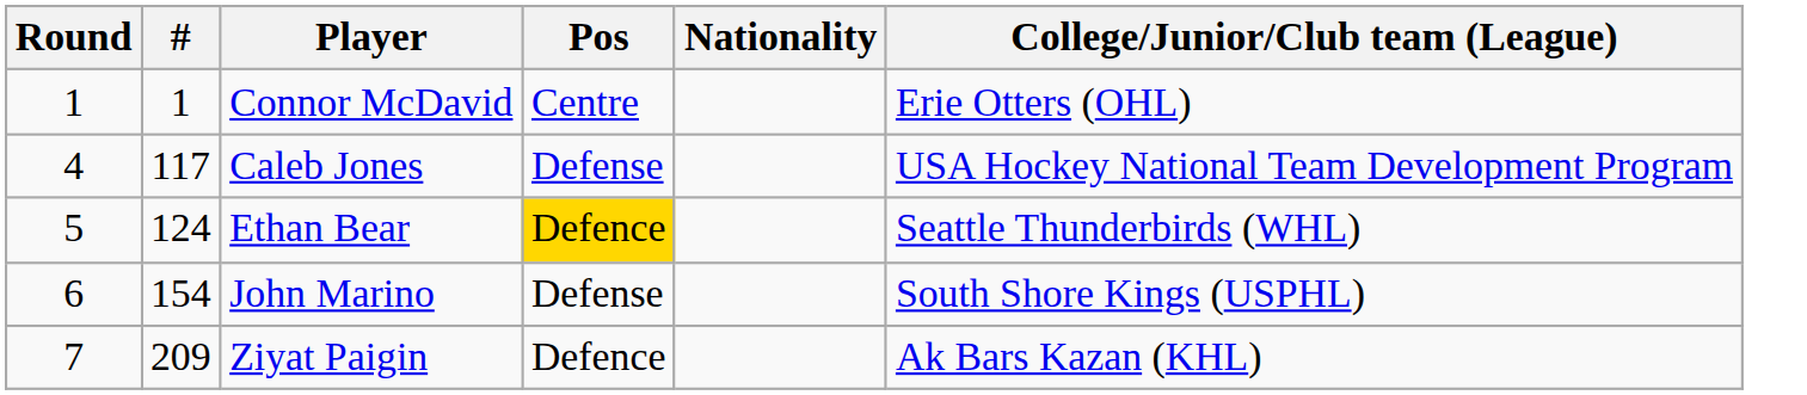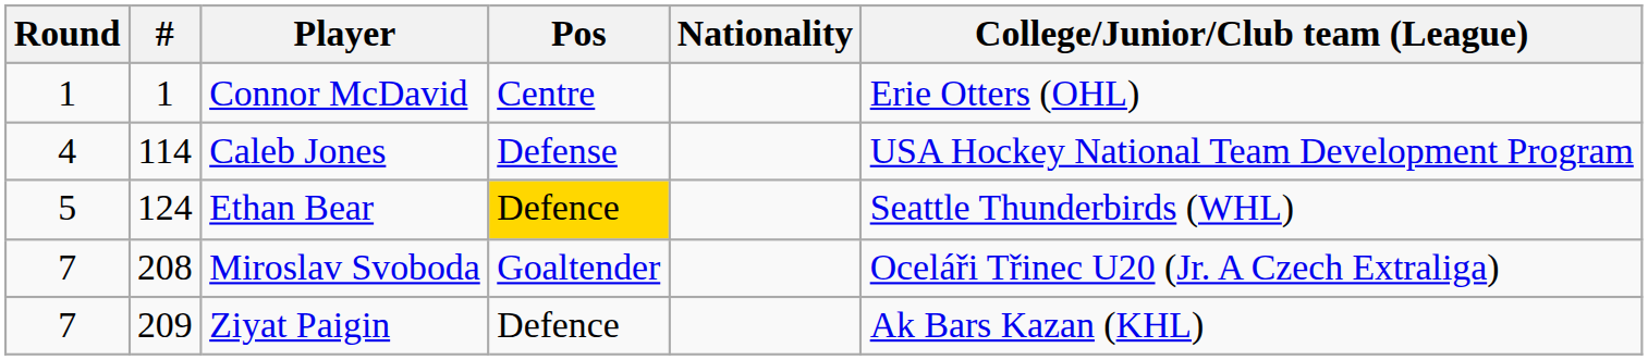Caleb Jones | #: 117 -> 114
- row: 6 | 154 | John Marino | Defense | South Shore Kings (USPHL)
+ row: 7 | 208 | Miroslav Svoboda | Goaltender | Oceláři Třinec U20 (Jr. A Czech Extraliga)
